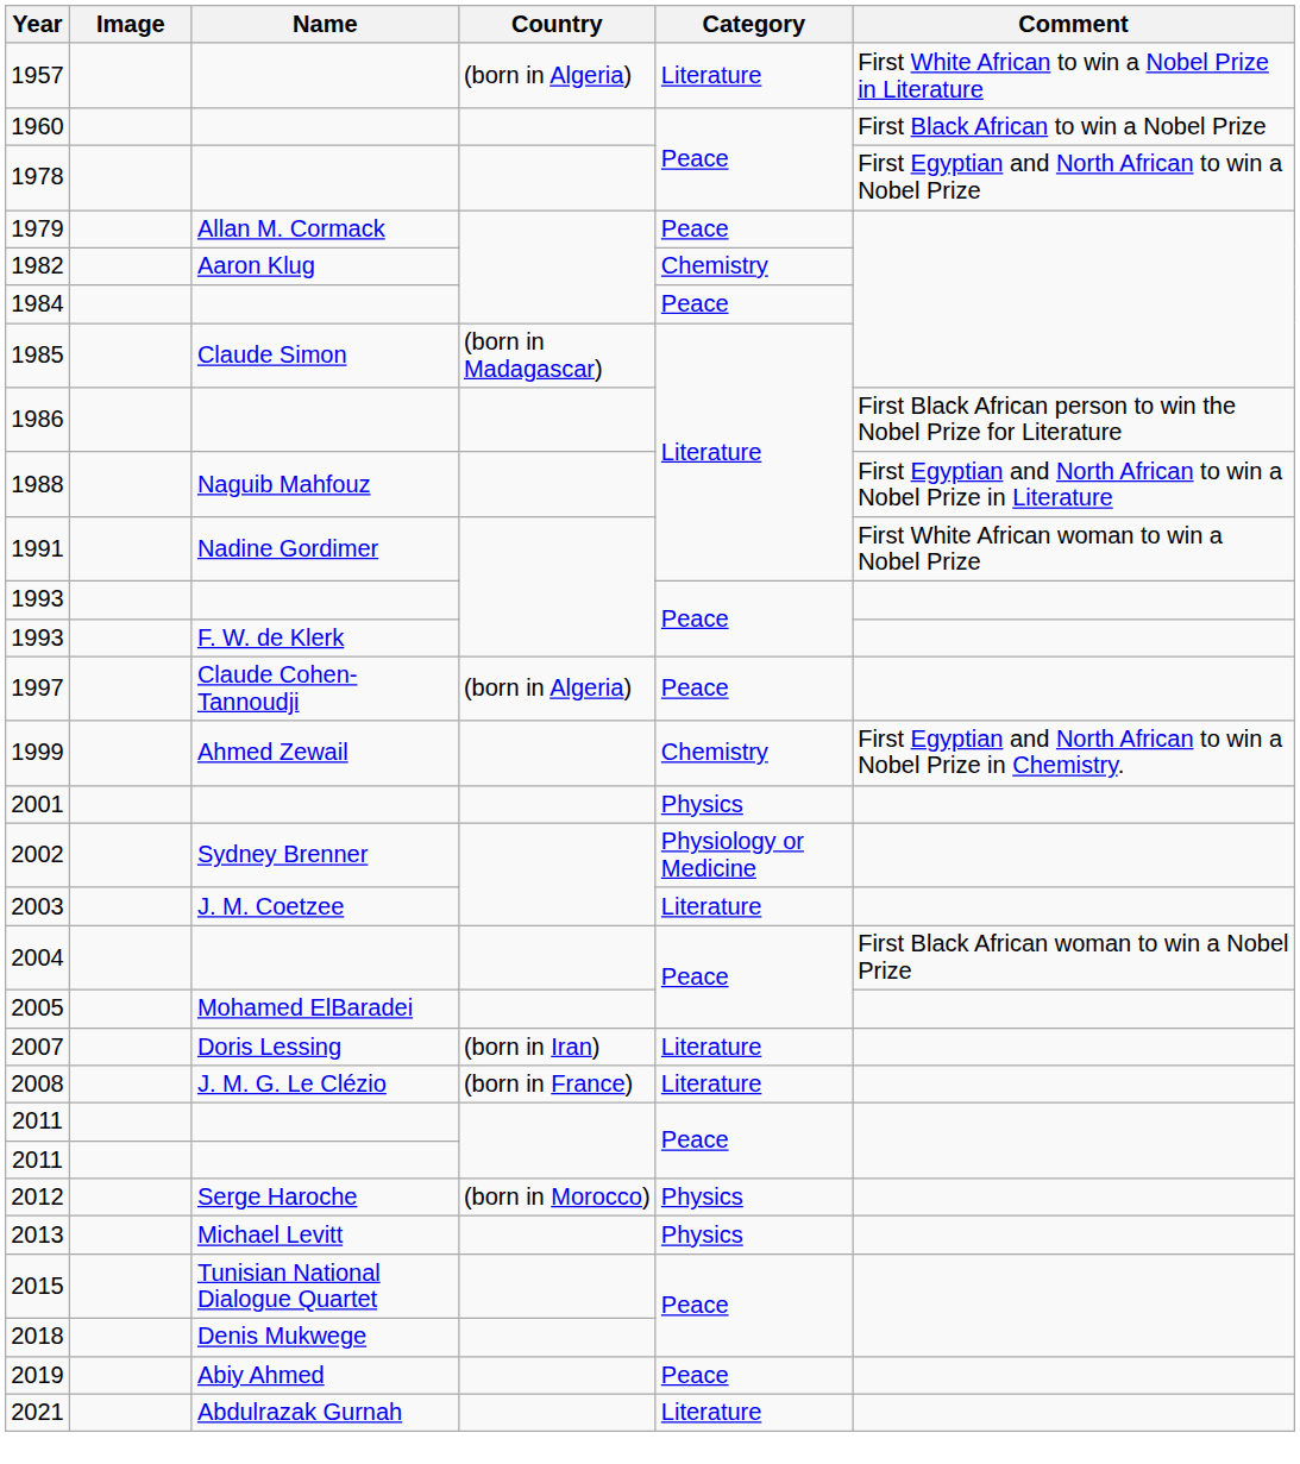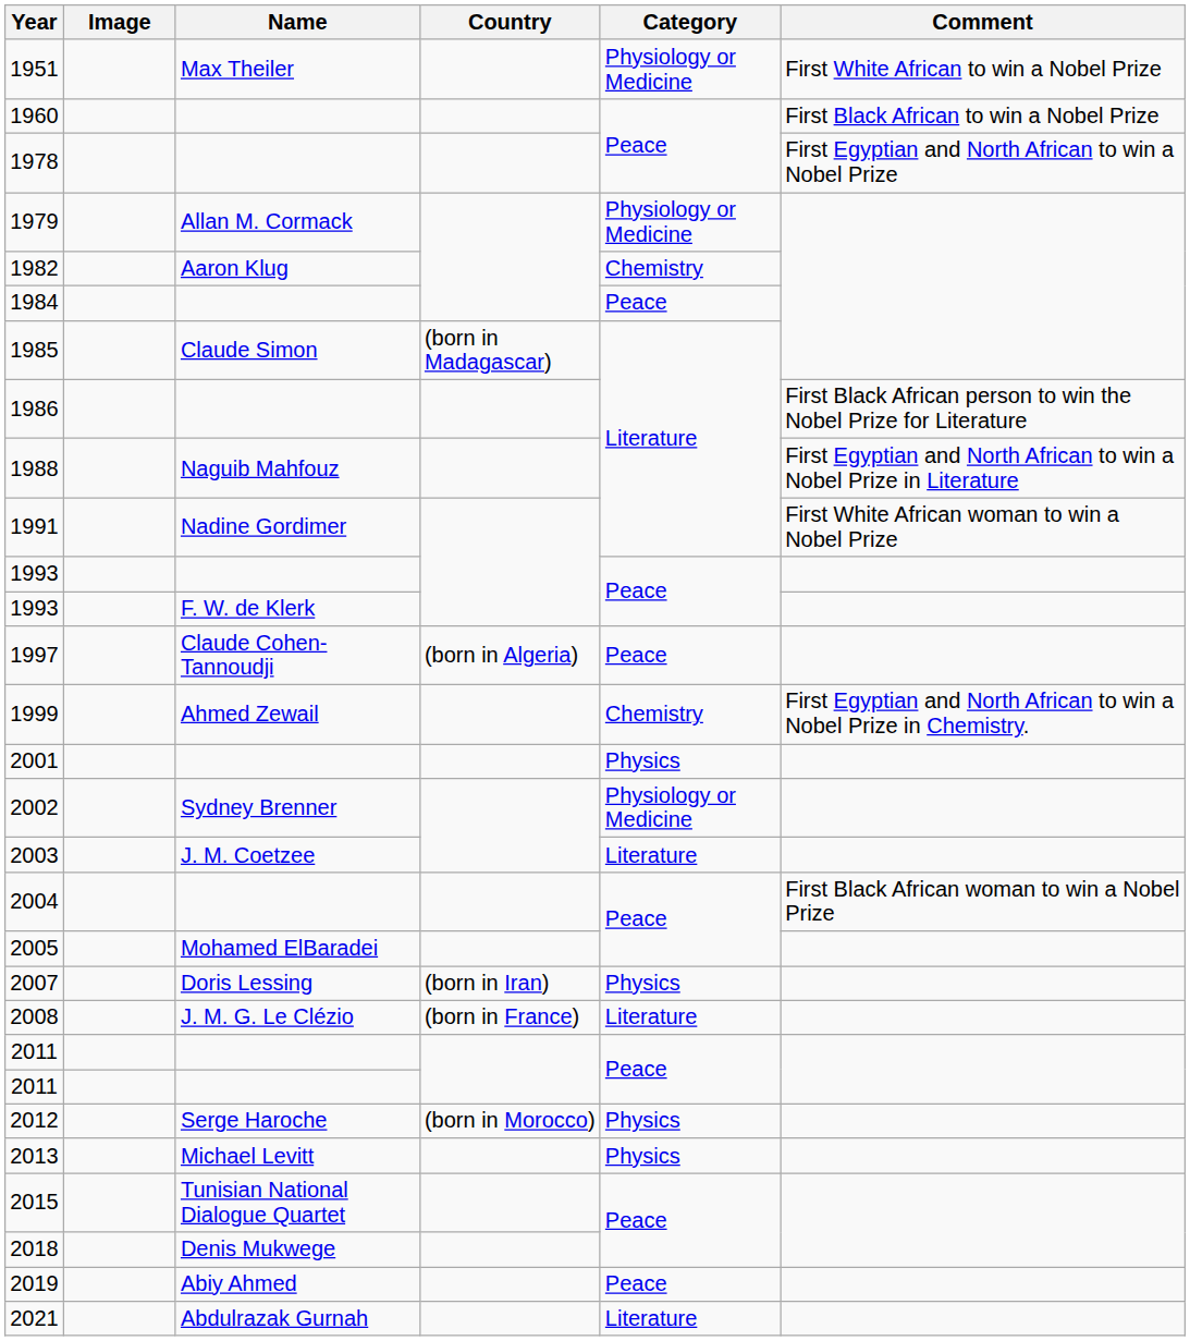+ row: 1951 | Max Theiler | Physiology or Medicine | First White African to win a Nobel Prize
- row: 1957 | (born in Algeria) | Literature | First White African to win a Nobel Prize in Literature
1979 | Category: Peace -> Physiology or Medicine
2007 | Category: Literature -> Physics
